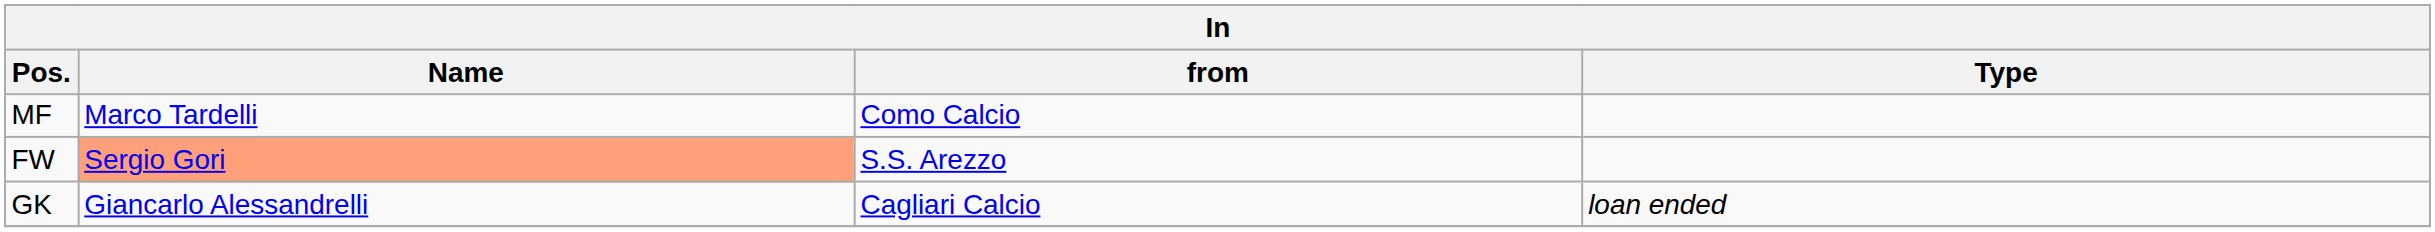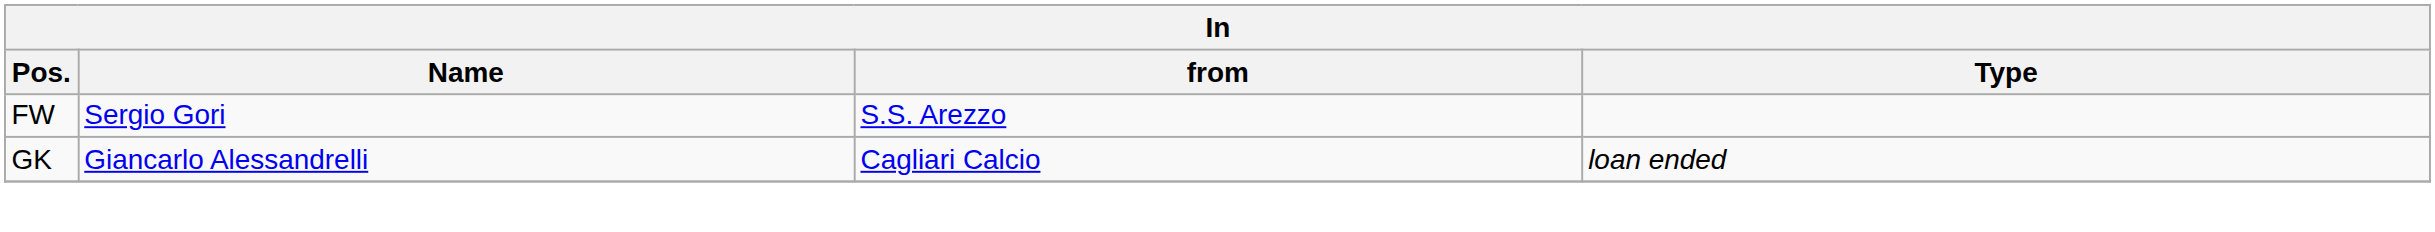- row: MF | Marco Tardelli | Como Calcio
FW | Name: lightsalmon background -> no background
